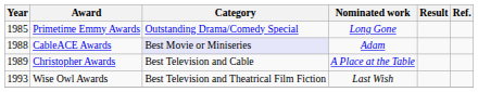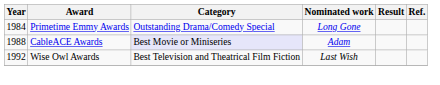Primetime Emmy Awards | Year: 1985 -> 1984
- row: 1989 | Christopher Awards | Best Television and Cable | A Place at the Table
Wise Owl Awards | Year: 1993 -> 1992
